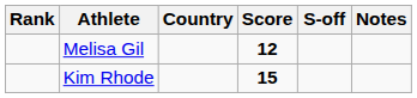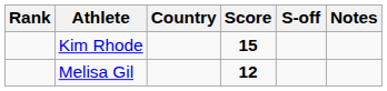rows swapped: Kim Rhode <-> Melisa Gil
